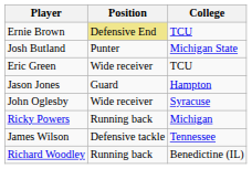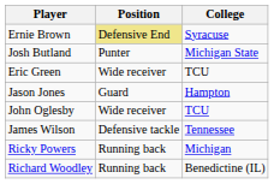Ernie Brown | College: TCU -> Syracuse
John Oglesby | College: Syracuse -> TCU
rows swapped: Ricky Powers <-> James Wilson
